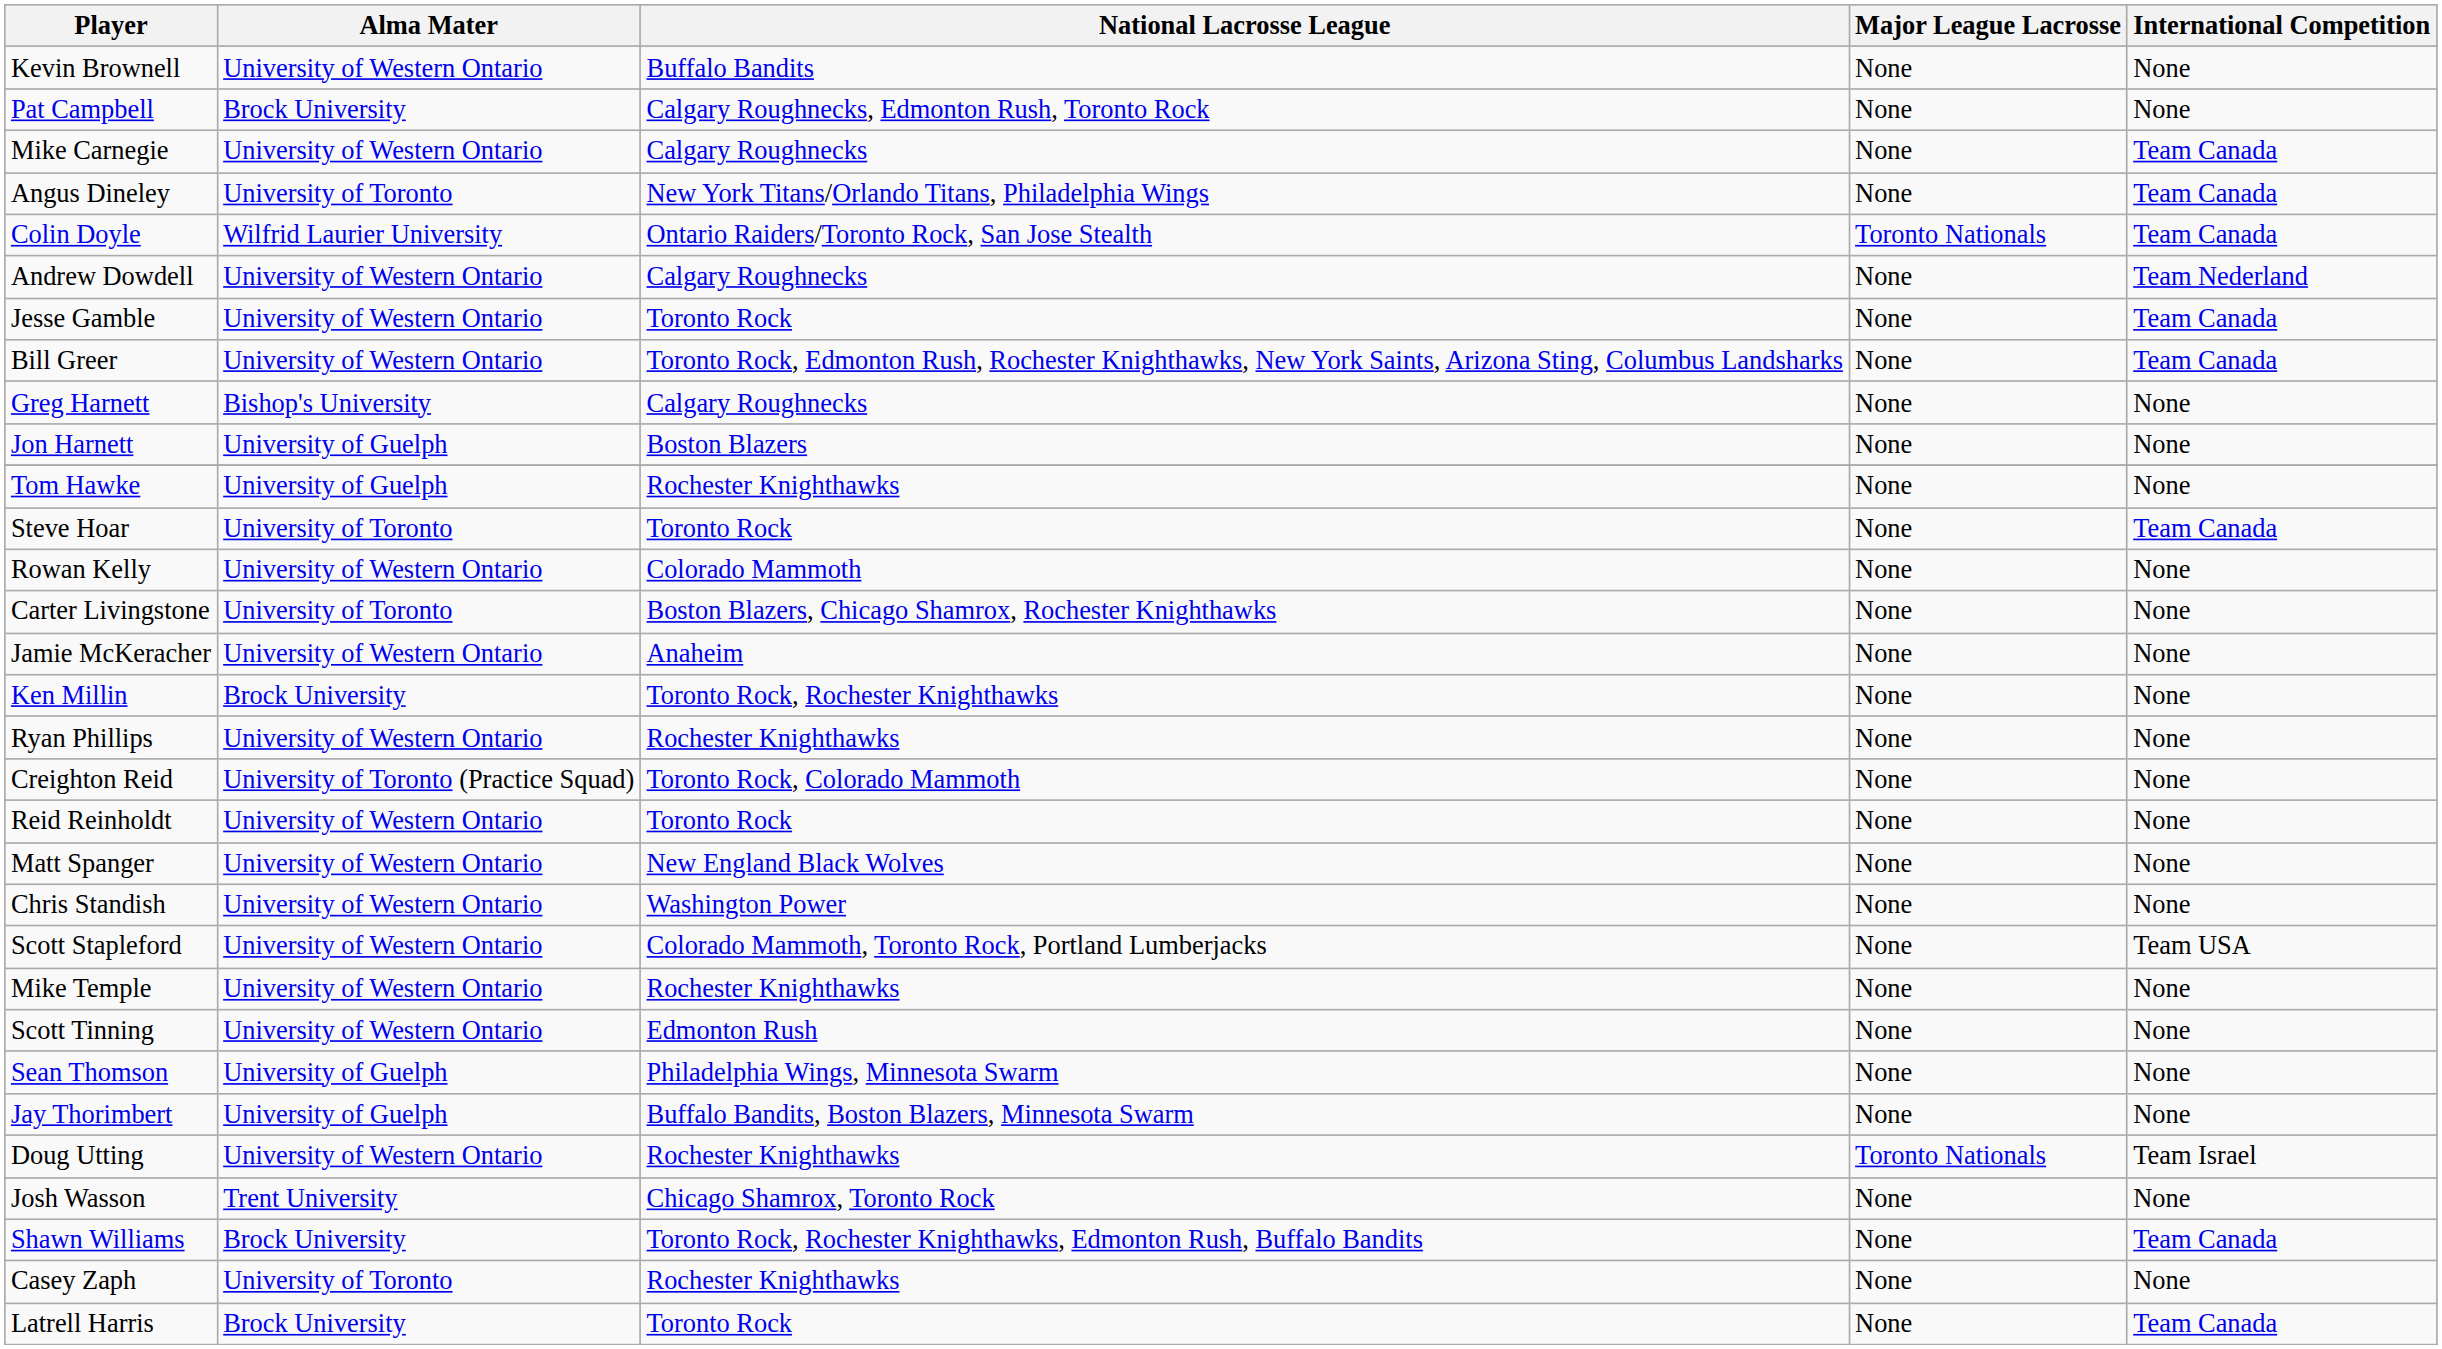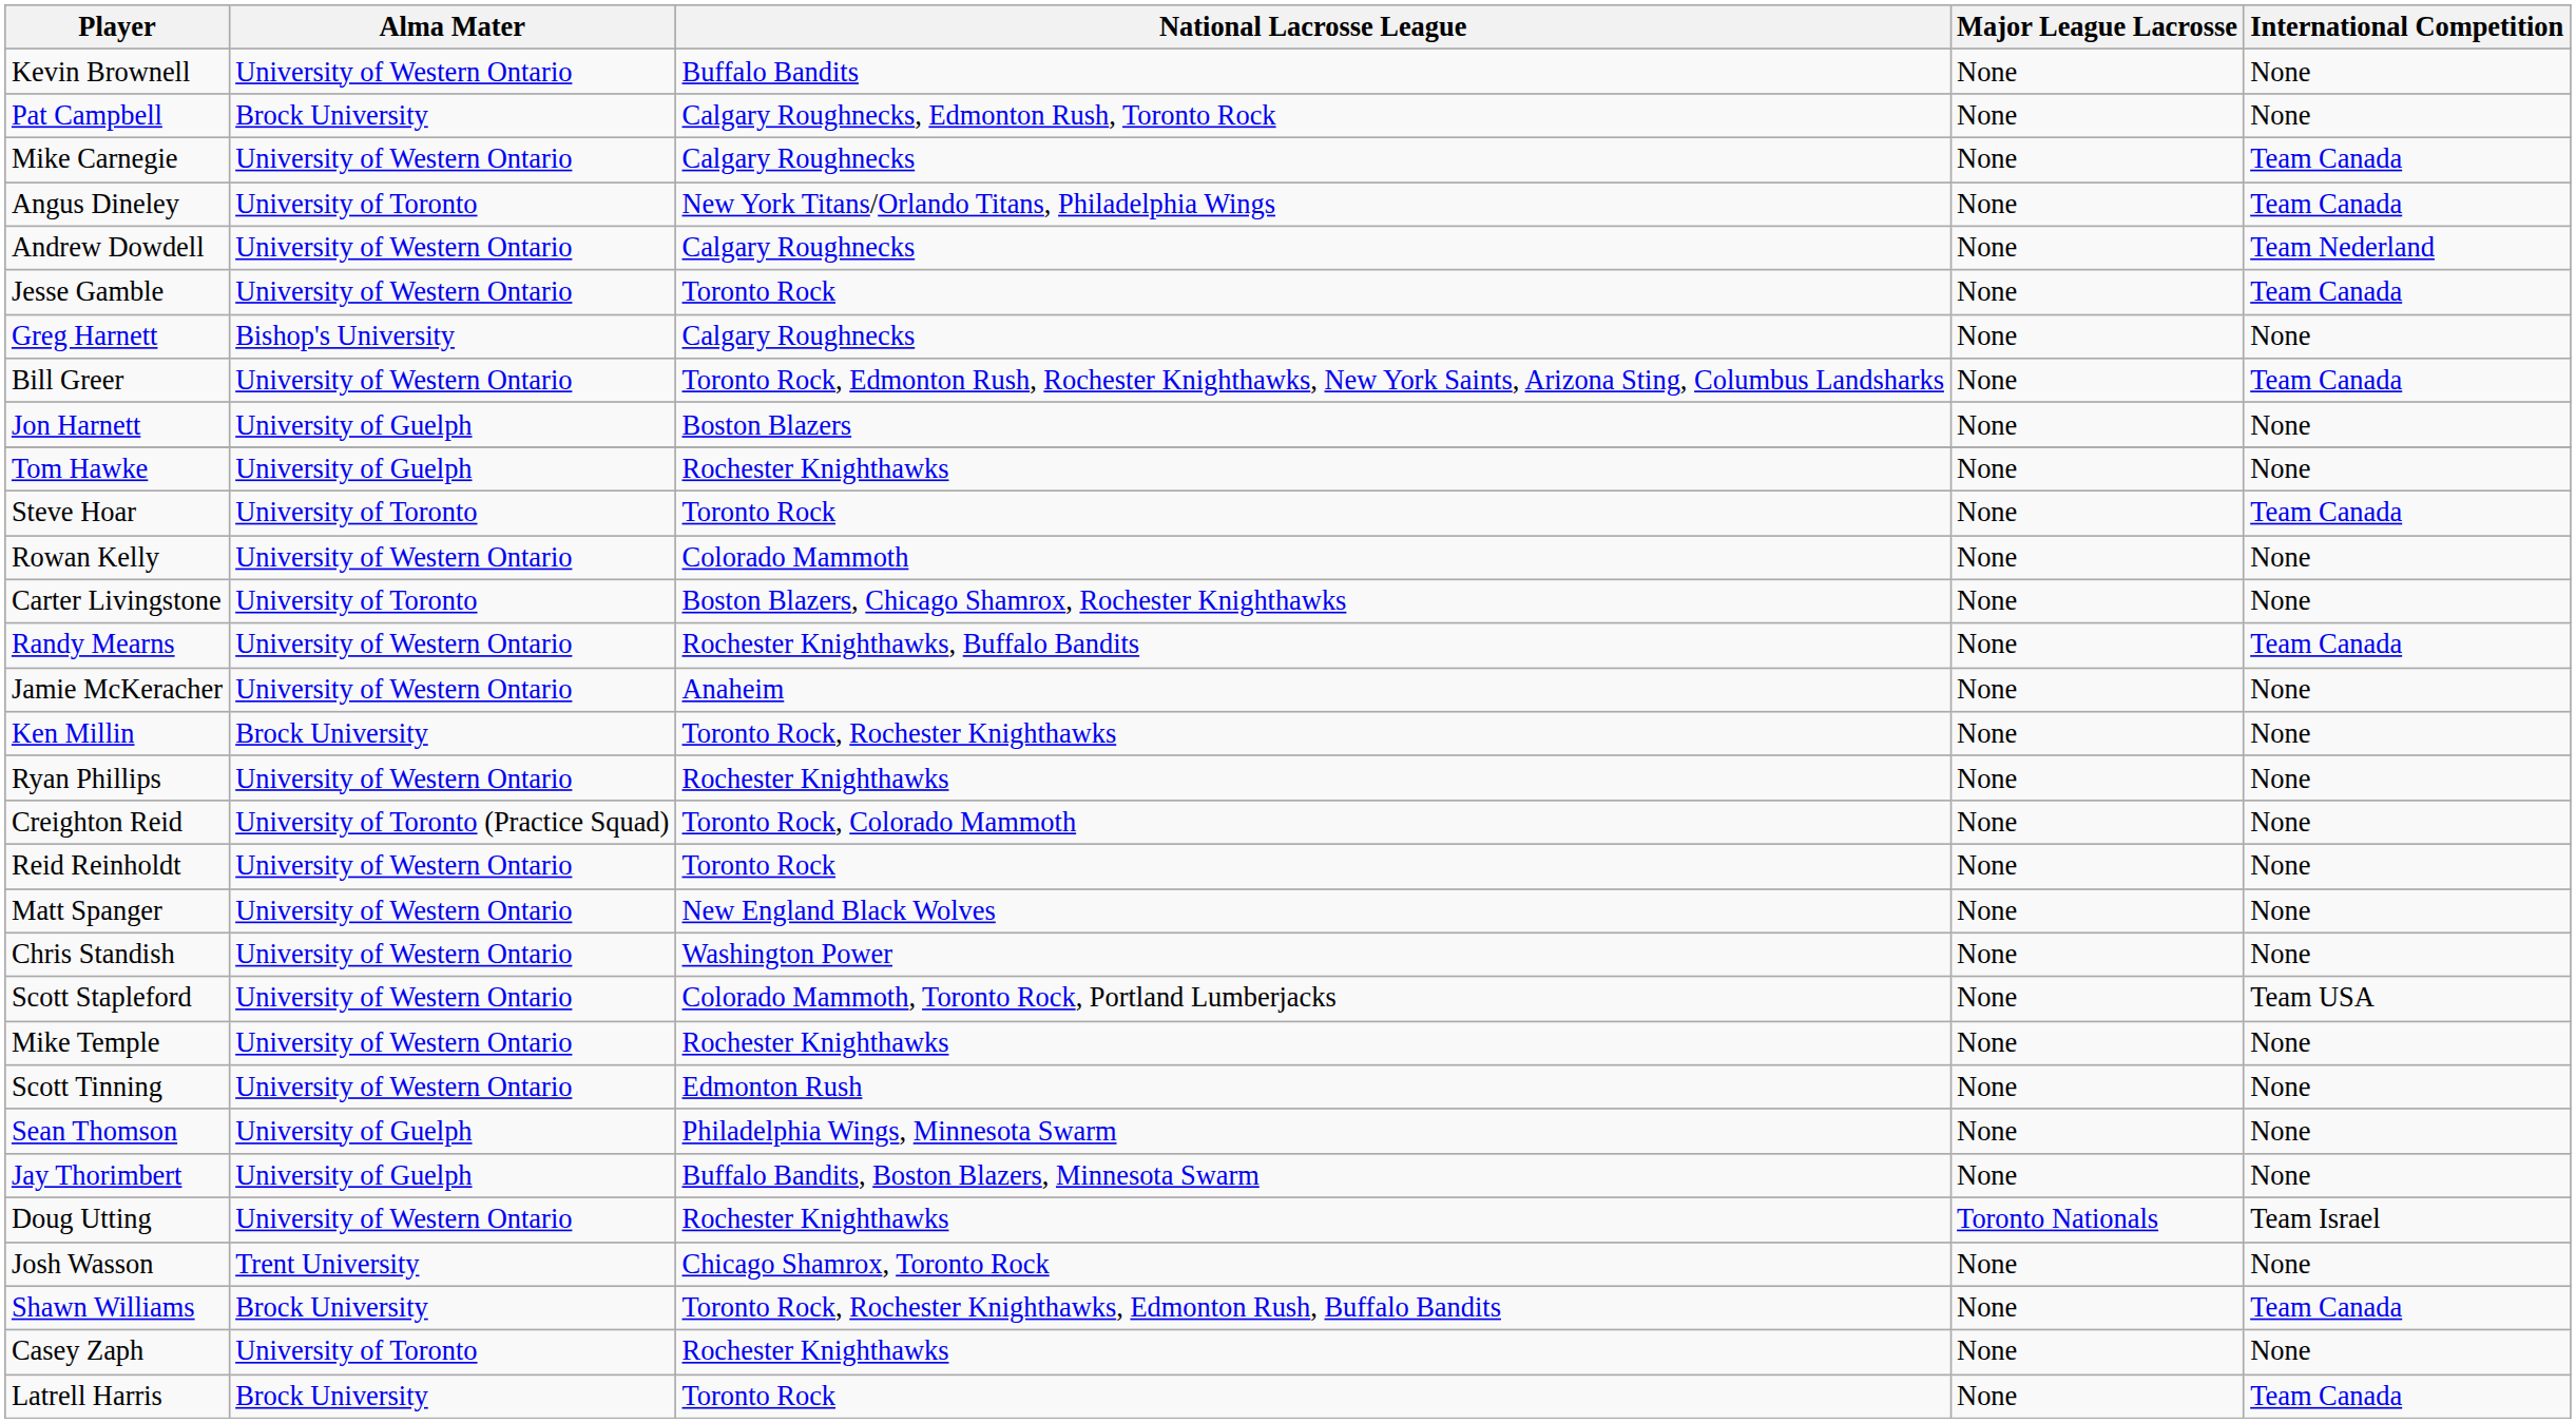- row: Colin Doyle | Wilfrid Laurier University | Ontario Raiders/Toronto Rock, San Jose Stealth | Toronto Nationals | Team Canada
rows swapped: Bill Greer <-> Greg Harnett
+ row: Randy Mearns | University of Western Ontario | Rochester Knighthawks, Buffalo Bandits | None | Team Canada
